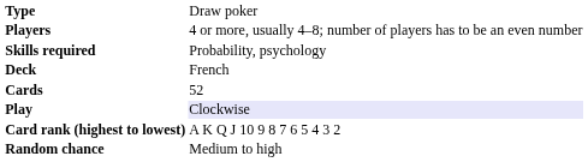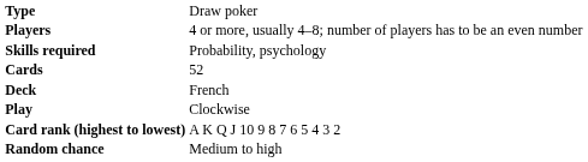rows swapped: Cards <-> Deck
Play | column 2: lavender background -> no background
